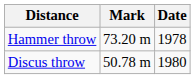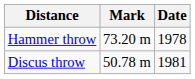Discus throw | Date: 1980 -> 1981
